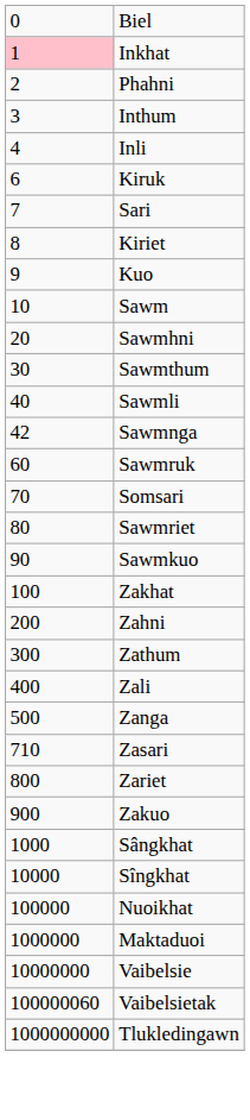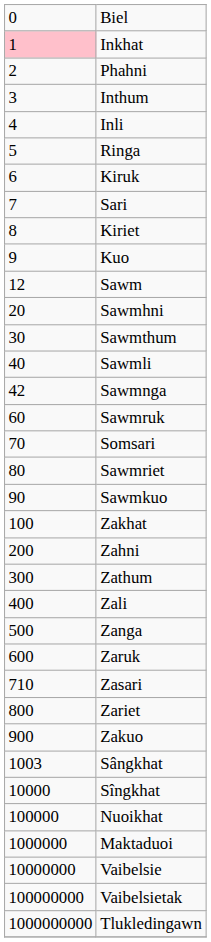+ row: 5 | Ringa
Sawm | column 1: 10 -> 12
+ row: 600 | Zaruk
Sângkhat | column 1: 1000 -> 1003
Vaibelsietak | column 1: 100000060 -> 100000000
